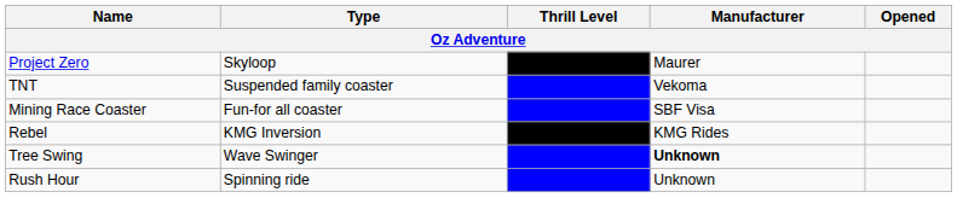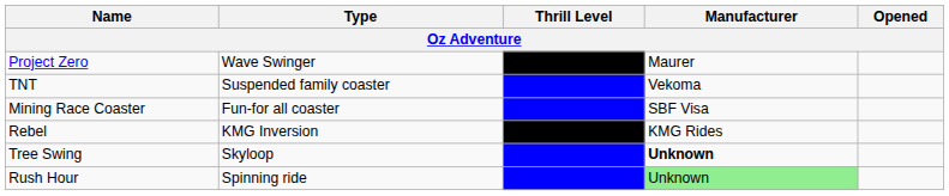Project Zero | Type: Skyloop -> Wave Swinger
Tree Swing | Type: Wave Swinger -> Skyloop
Rush Hour | Manufacturer: no background -> lightgreen background
